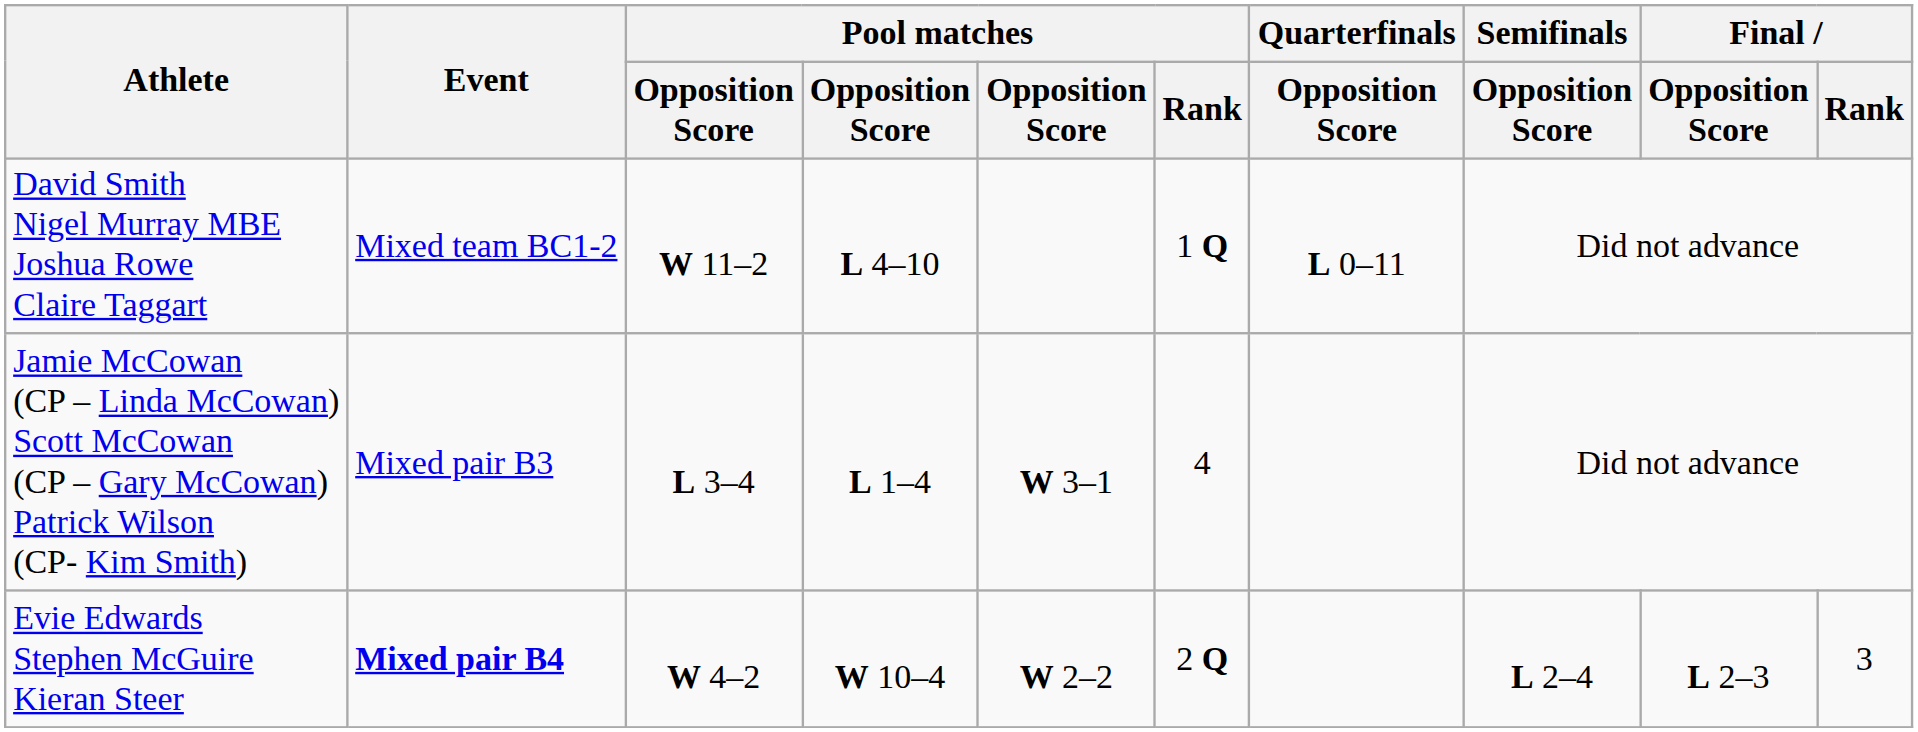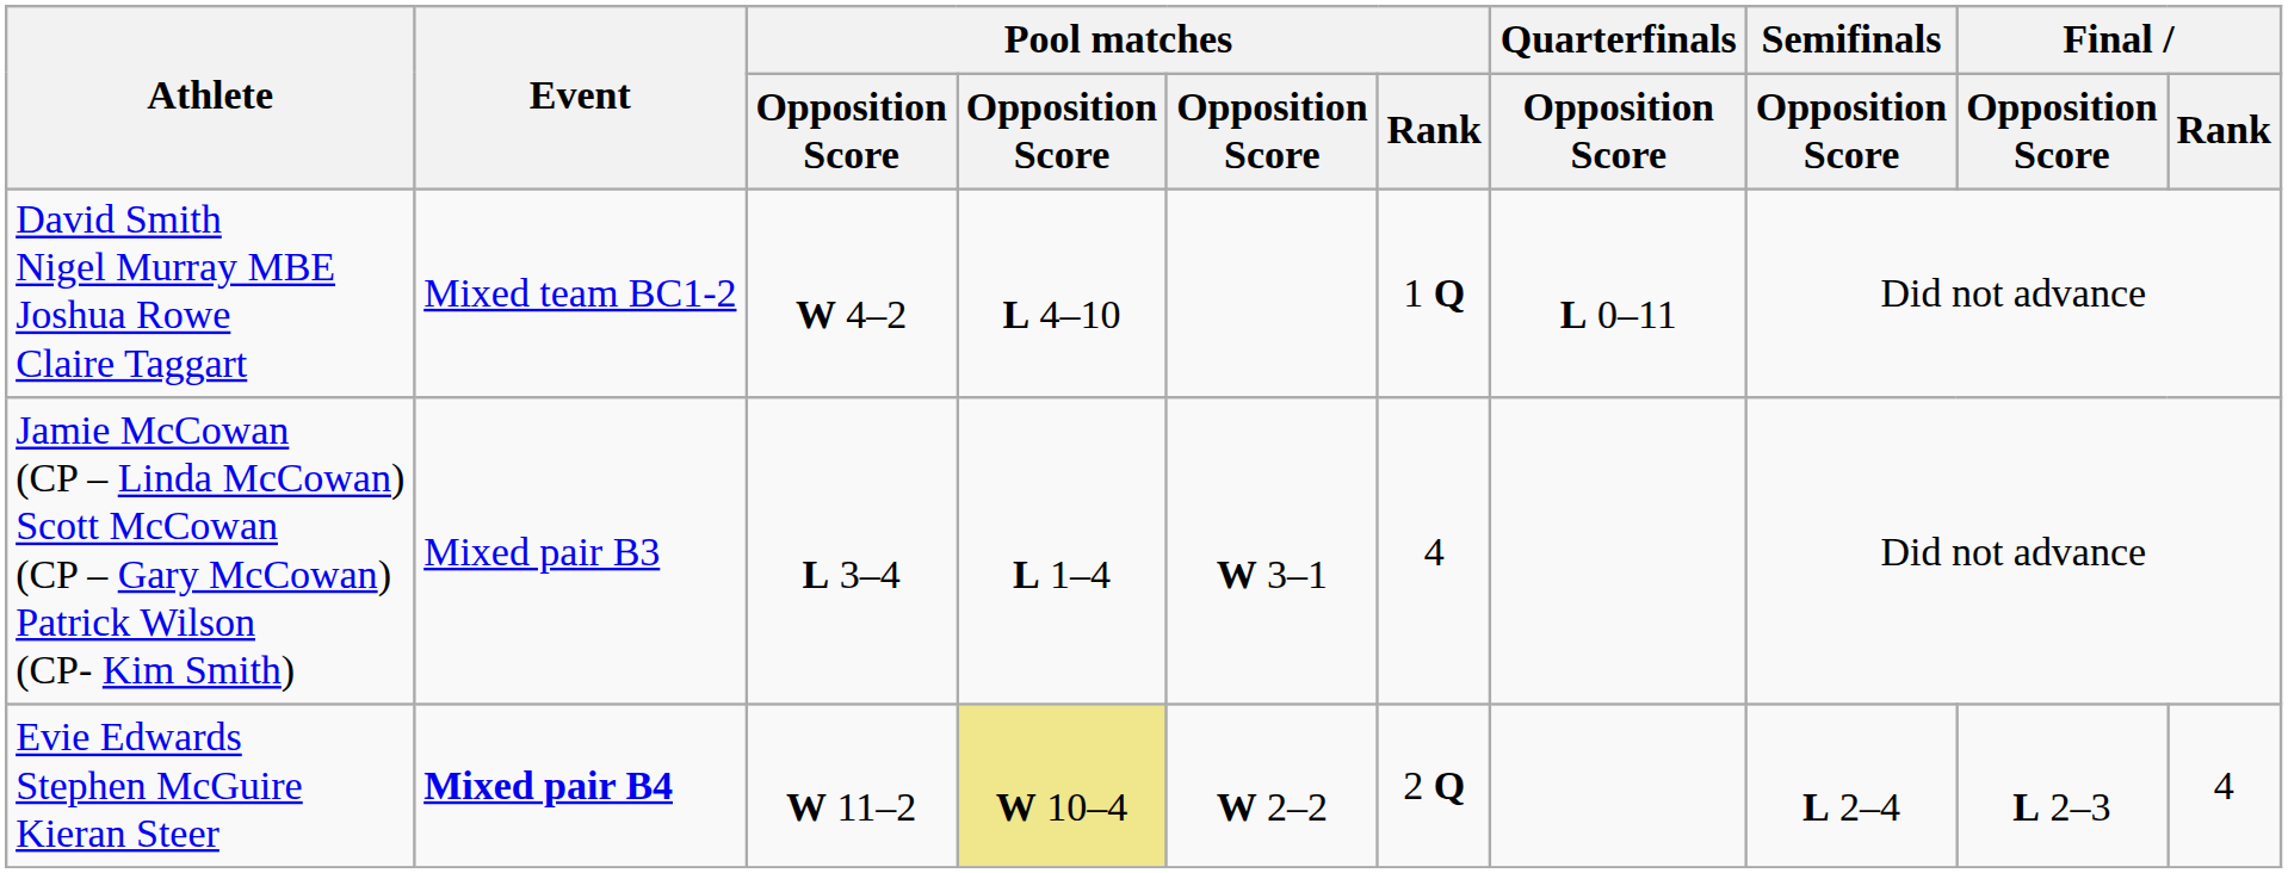David Smith Nigel Murray MBE Joshua Rowe Claire Taggart | column 3: W 11–2 -> W 4–2
Evie Edwards Stephen McGuire Kieran Steer | column 3: W 4–2 -> W 11–2
Evie Edwards Stephen McGuire Kieran Steer | column 4: no background -> khaki background
Evie Edwards Stephen McGuire Kieran Steer | Final / Rank: 3 -> 4
